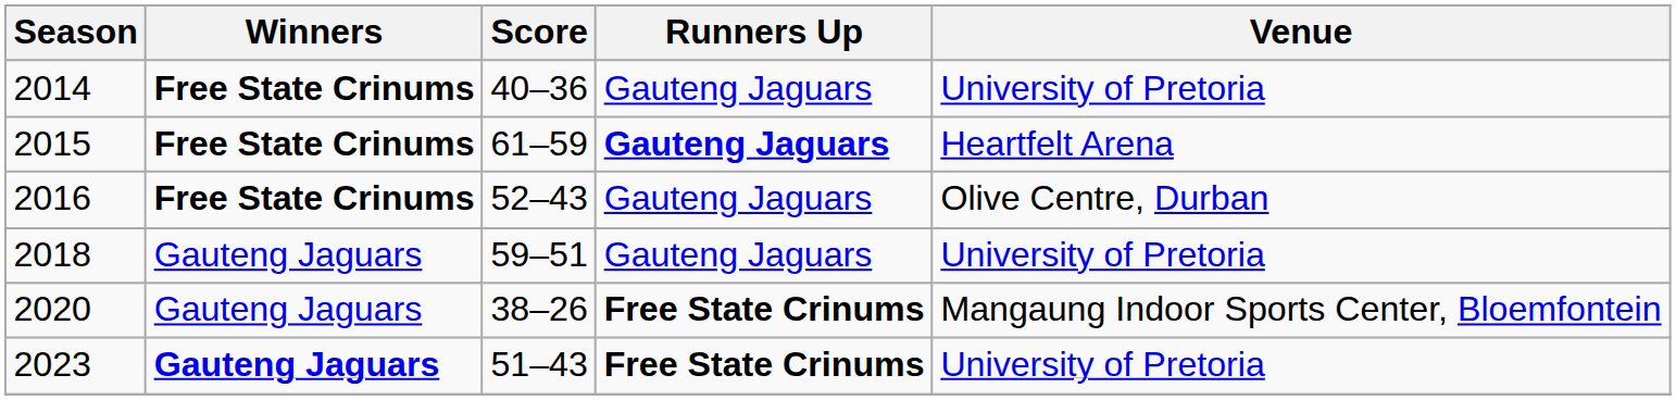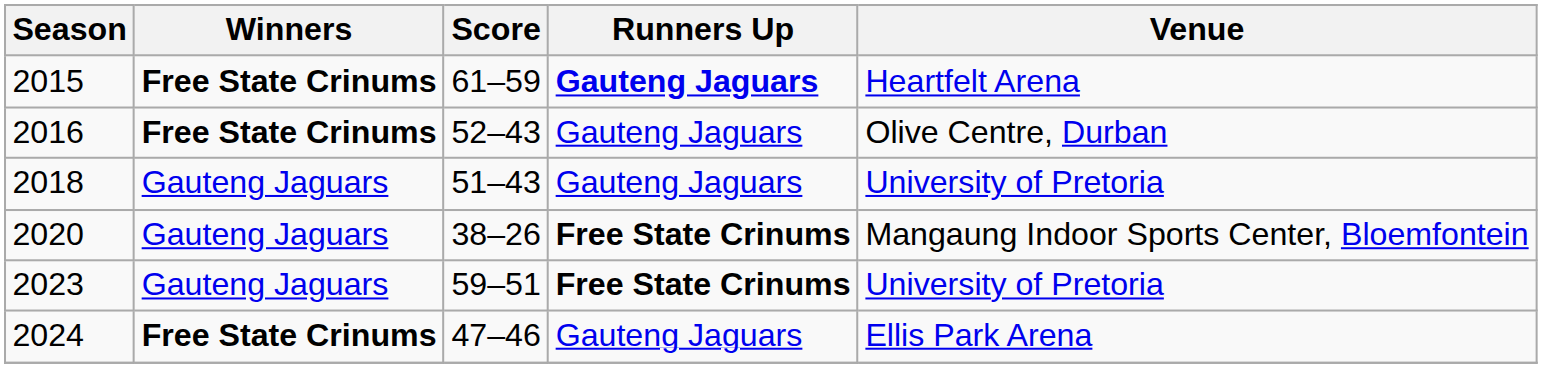- row: 2014 | Free State Crinums | 40–36 | Gauteng Jaguars | University of Pretoria
2018 | Score: 59–51 -> 51–43
2023 | Winners: bold -> normal
2023 | Score: 51–43 -> 59–51
+ row: 2024 | Free State Crinums | 47–46 | Gauteng Jaguars | Ellis Park Arena
